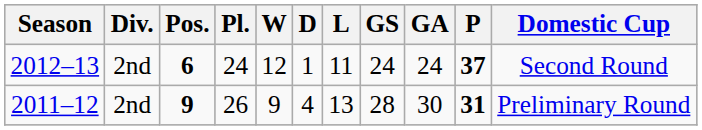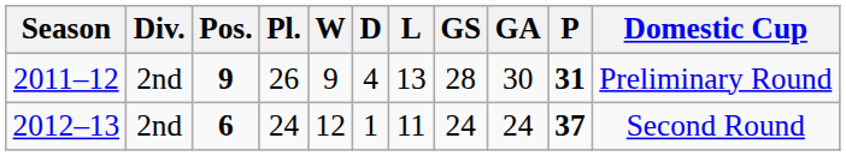rows swapped: 2011–12 <-> 2012–13
